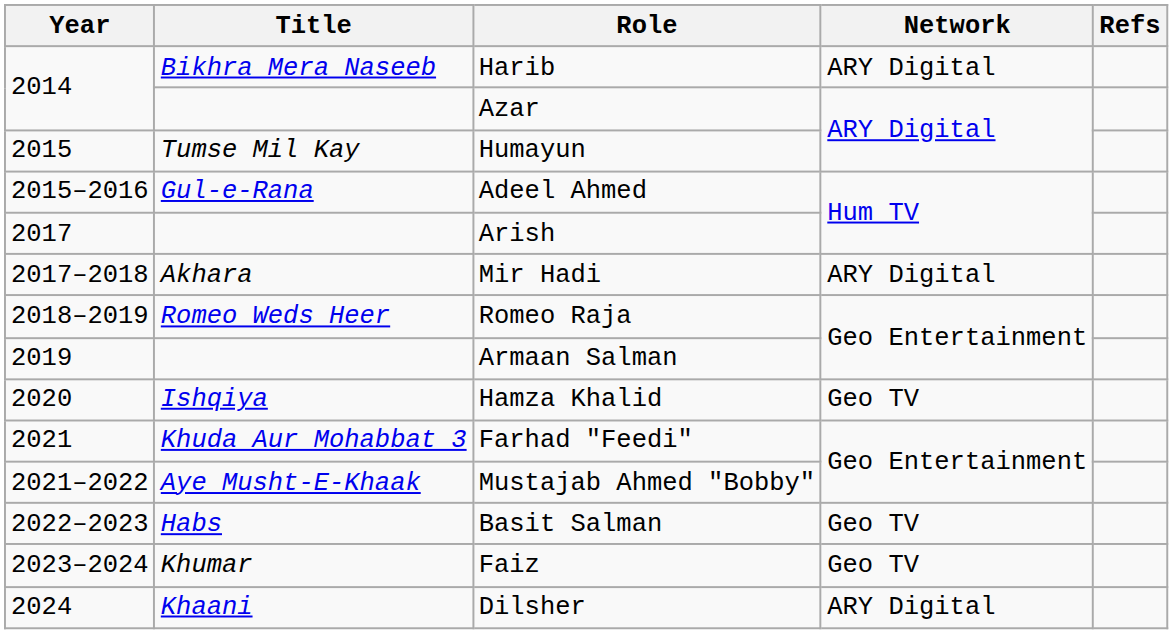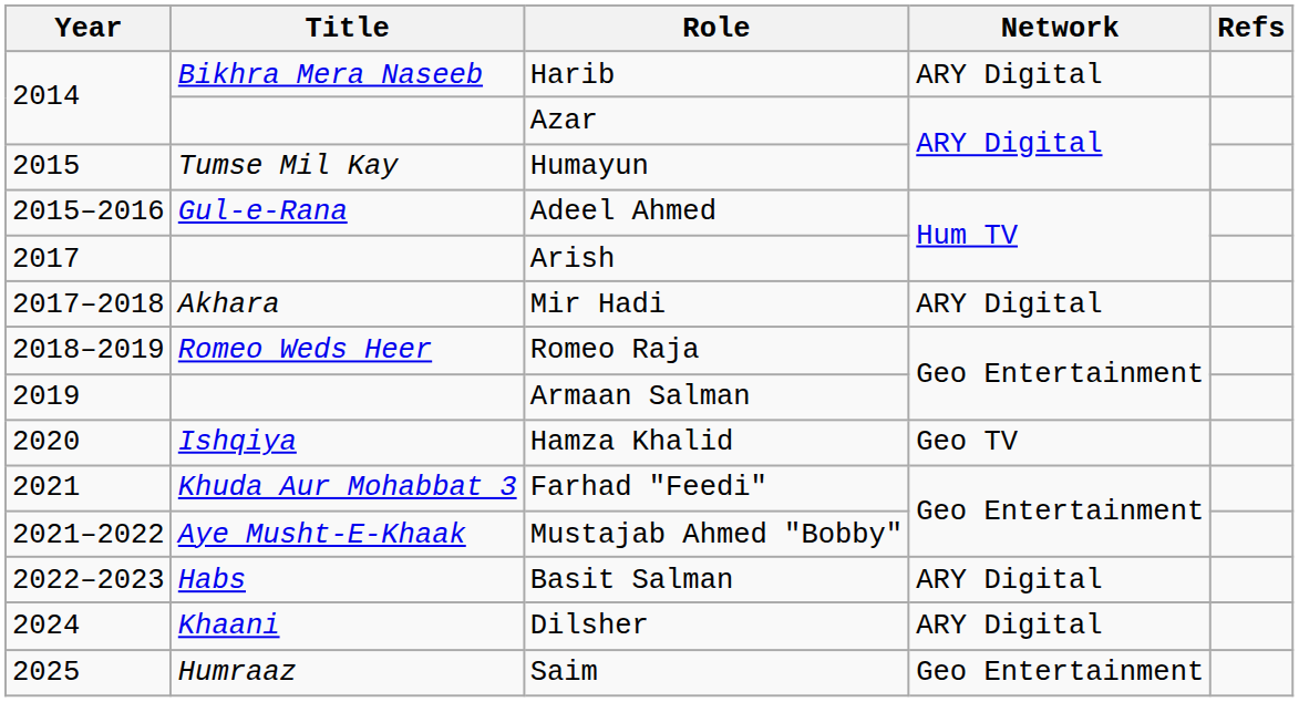Basit Salman | Network: Geo TV -> ARY Digital
- row: 2023–2024 | Khumar | Faiz | Geo TV
+ row: 2025 | Humraaz | Saim | Geo Entertainment
